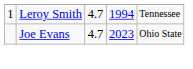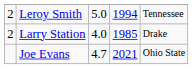Leroy Smith | column 1: 1 -> 2
Leroy Smith | column 3: 4.7 -> 5.0
+ row: 2 | Larry Station | 4.0 | 1985 | Drake
Joe Evans | column 4: 2023 -> 2021
